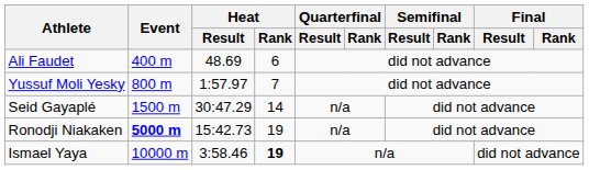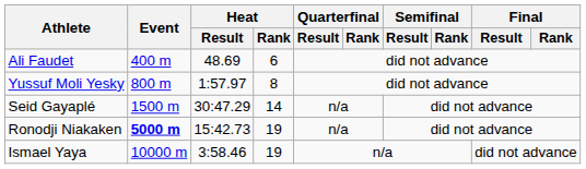Yussuf Moli Yesky | Heat / Rank: 7 -> 8
Ismael Yaya | Heat / Rank: bold -> normal
